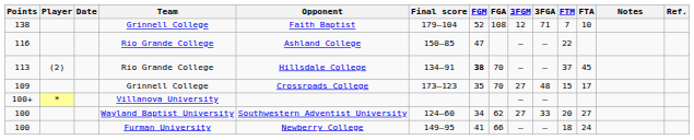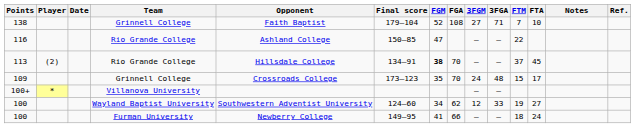138 | 3FGM: 12 -> 27
109 | 3FGM: 27 -> 24
100 / Wayland Baptist University | 3FGM: 27 -> 12
100 / Wayland Baptist University | FTM: 20 -> 19
